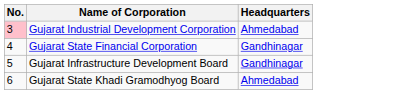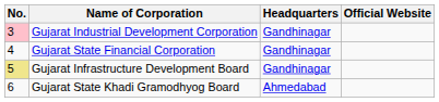+ column: Official Website
Gujarat Industrial Development Corporation | Headquarters: Ahmedabad -> Gandhinagar
Gujarat Infrastructure Development Board | No.: no background -> khaki background
